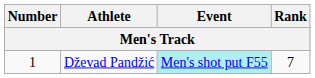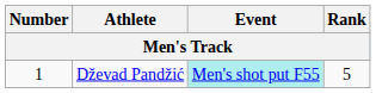Dževad Pandžić | Rank: 7 -> 5
